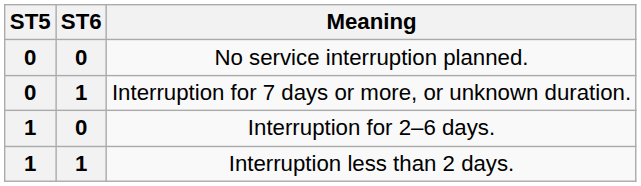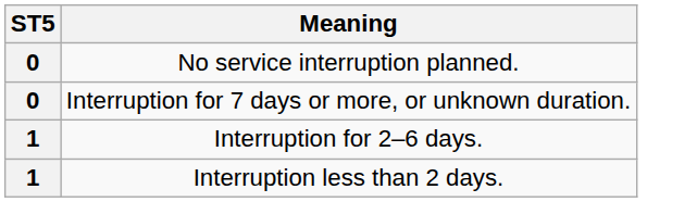- column: ST6 | 0 | 1 | 0 | 1
